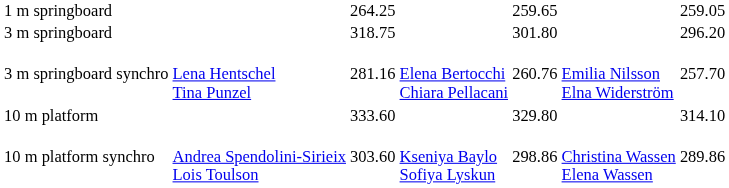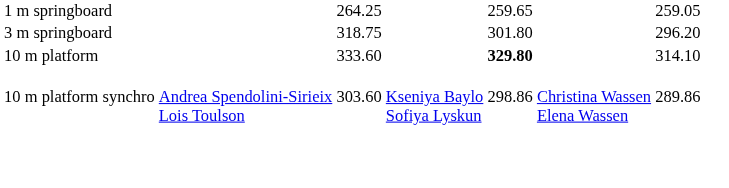- row: 3 m springboard synchro | Lena Hentschel Tina Punzel | 281.16 | Elena Bertocchi Chiara Pellacani | 260.76 | Emilia Nilsson Elna Widerström | 257.70
10 m platform | column 5: normal -> bold
